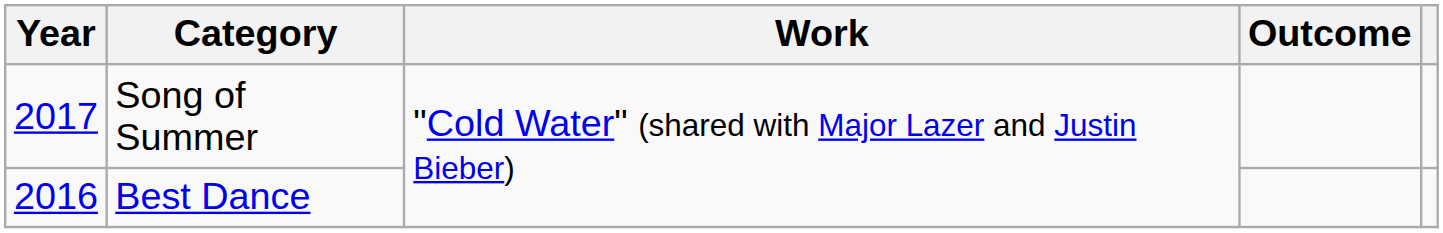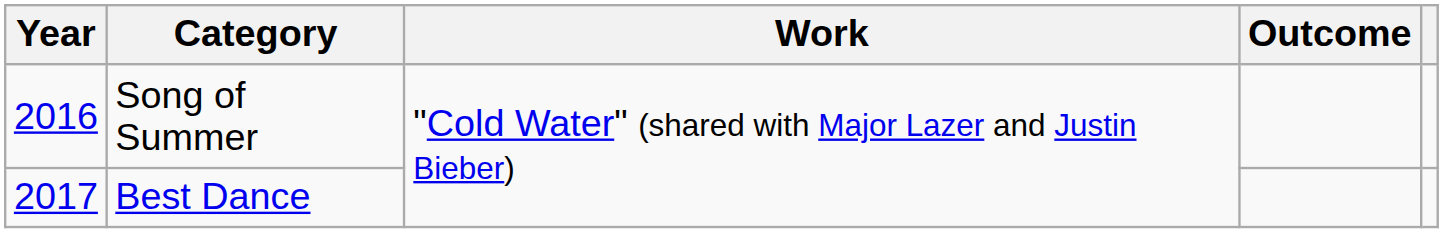Song of Summer | Year: 2017 -> 2016
Best Dance | Year: 2016 -> 2017
